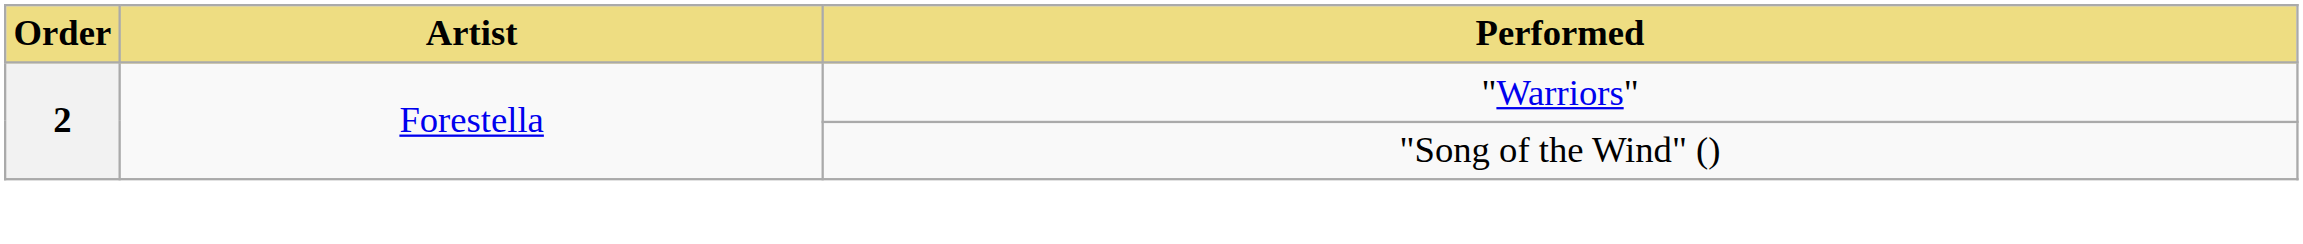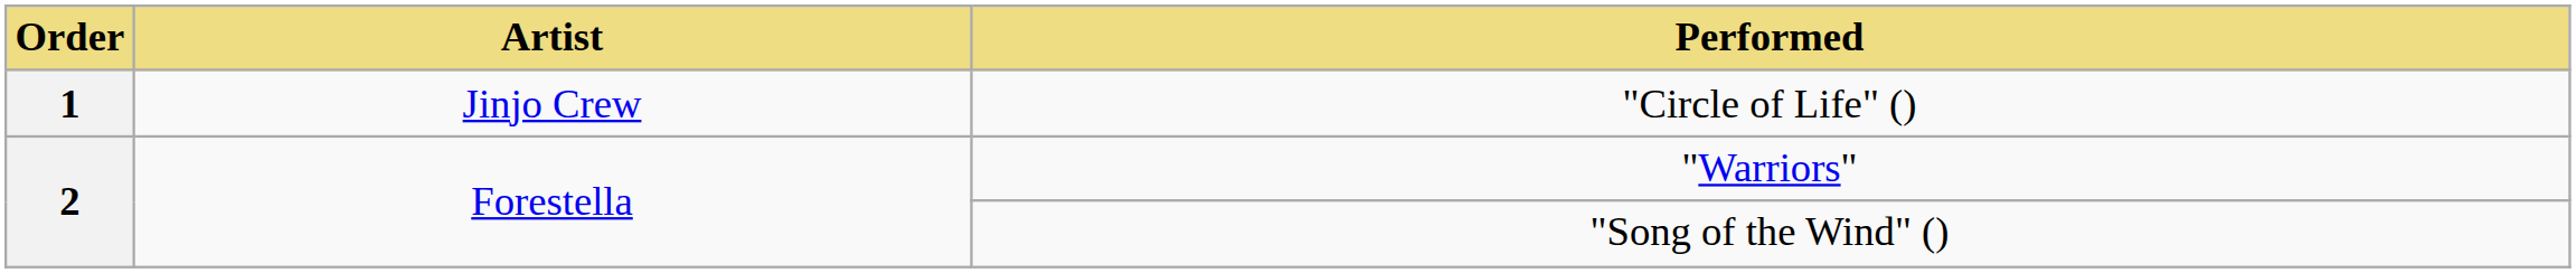+ row: 1 | Jinjo Crew | "Circle of Life" ()
